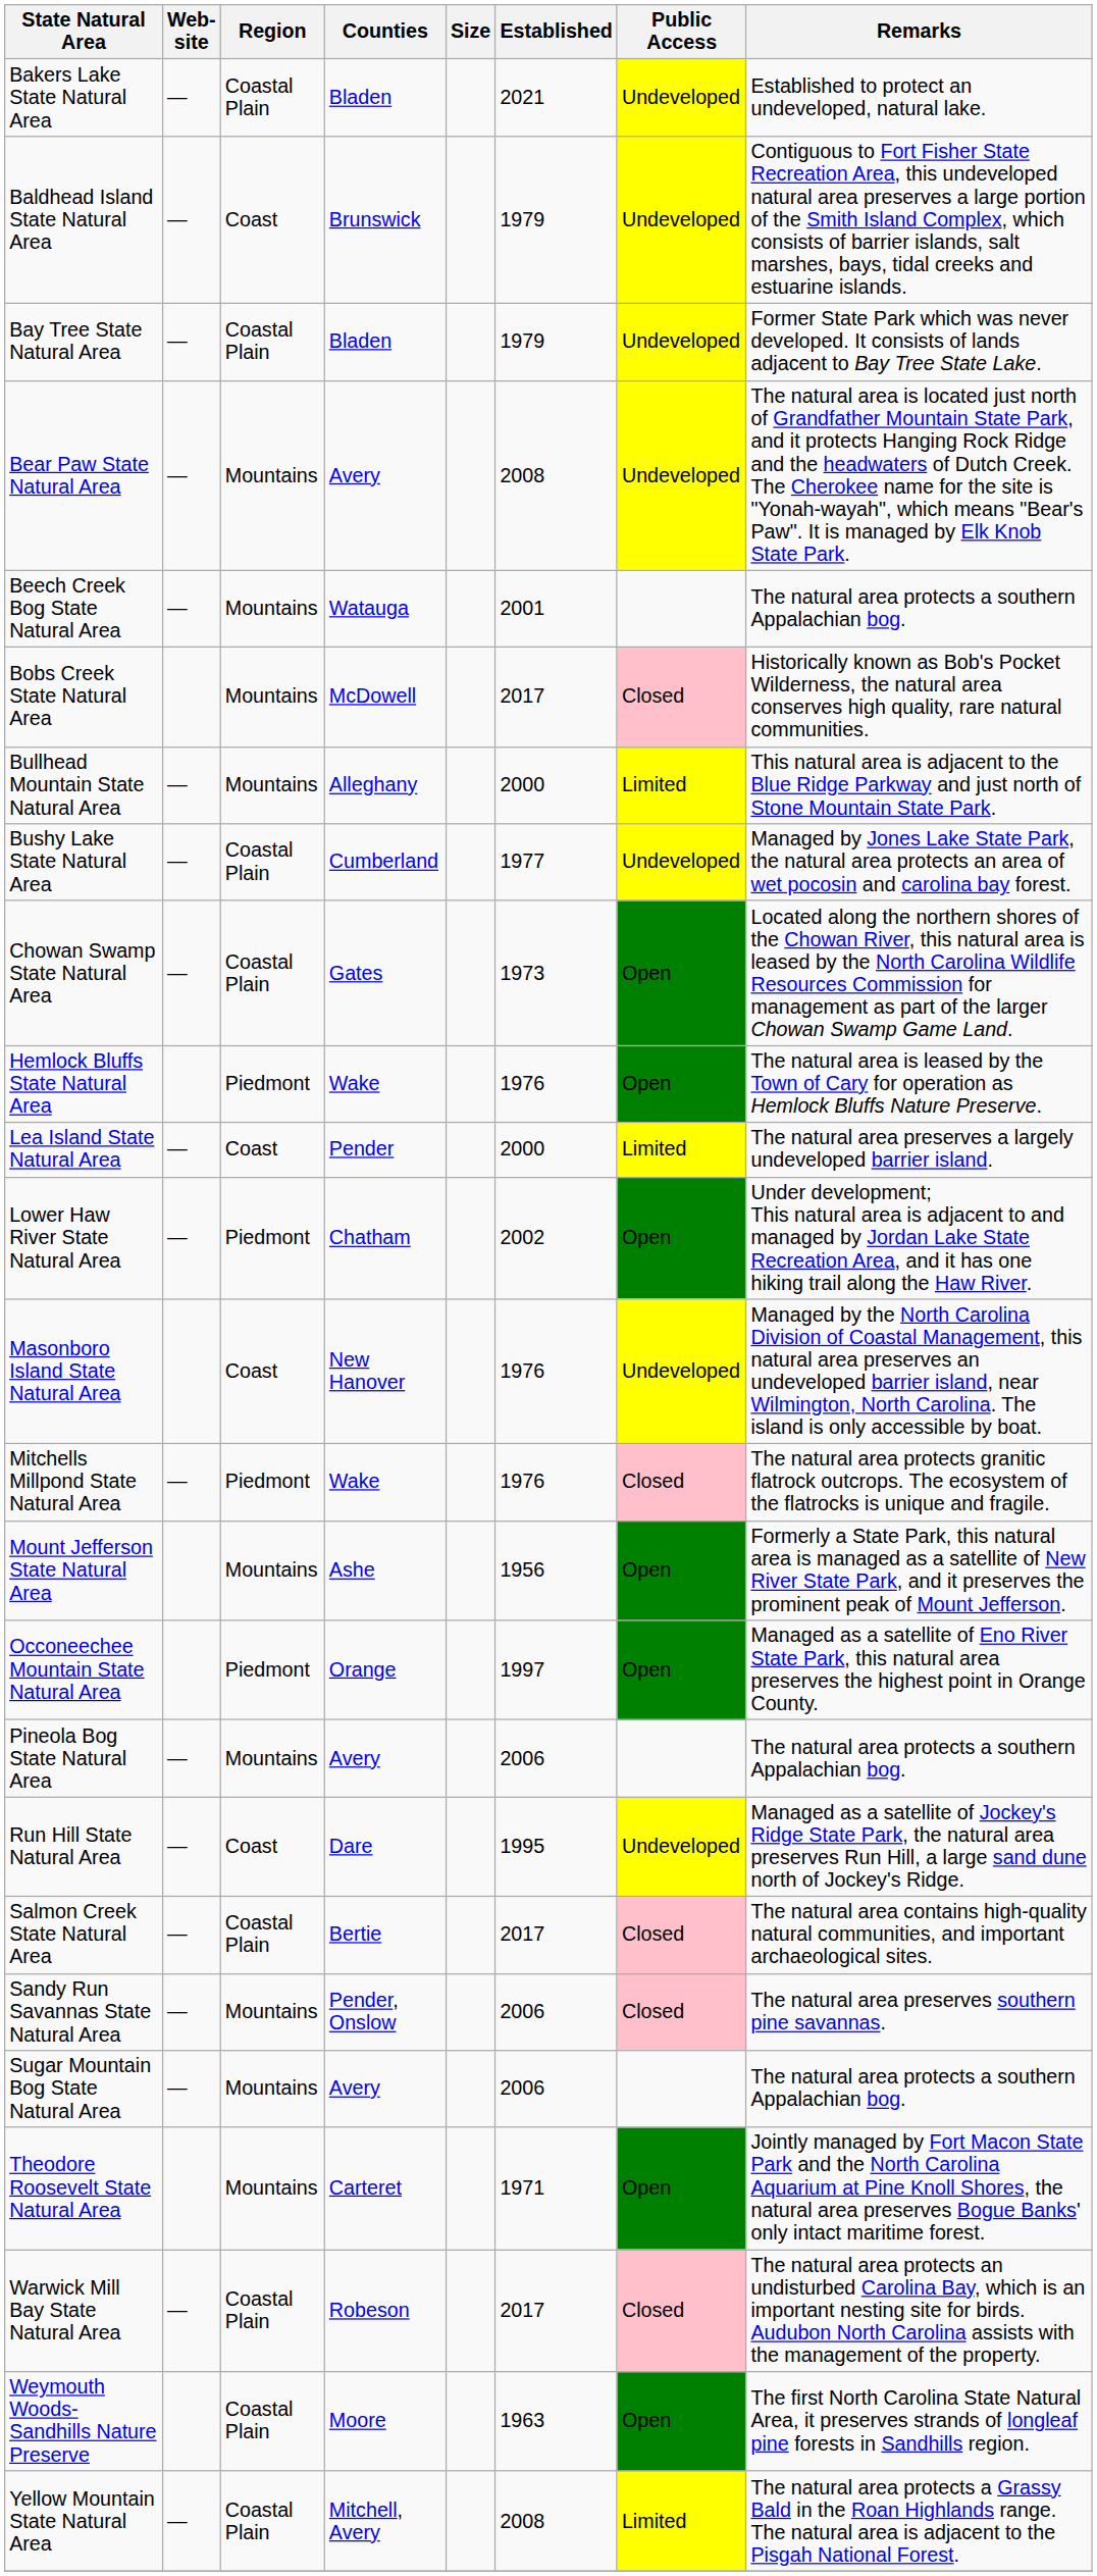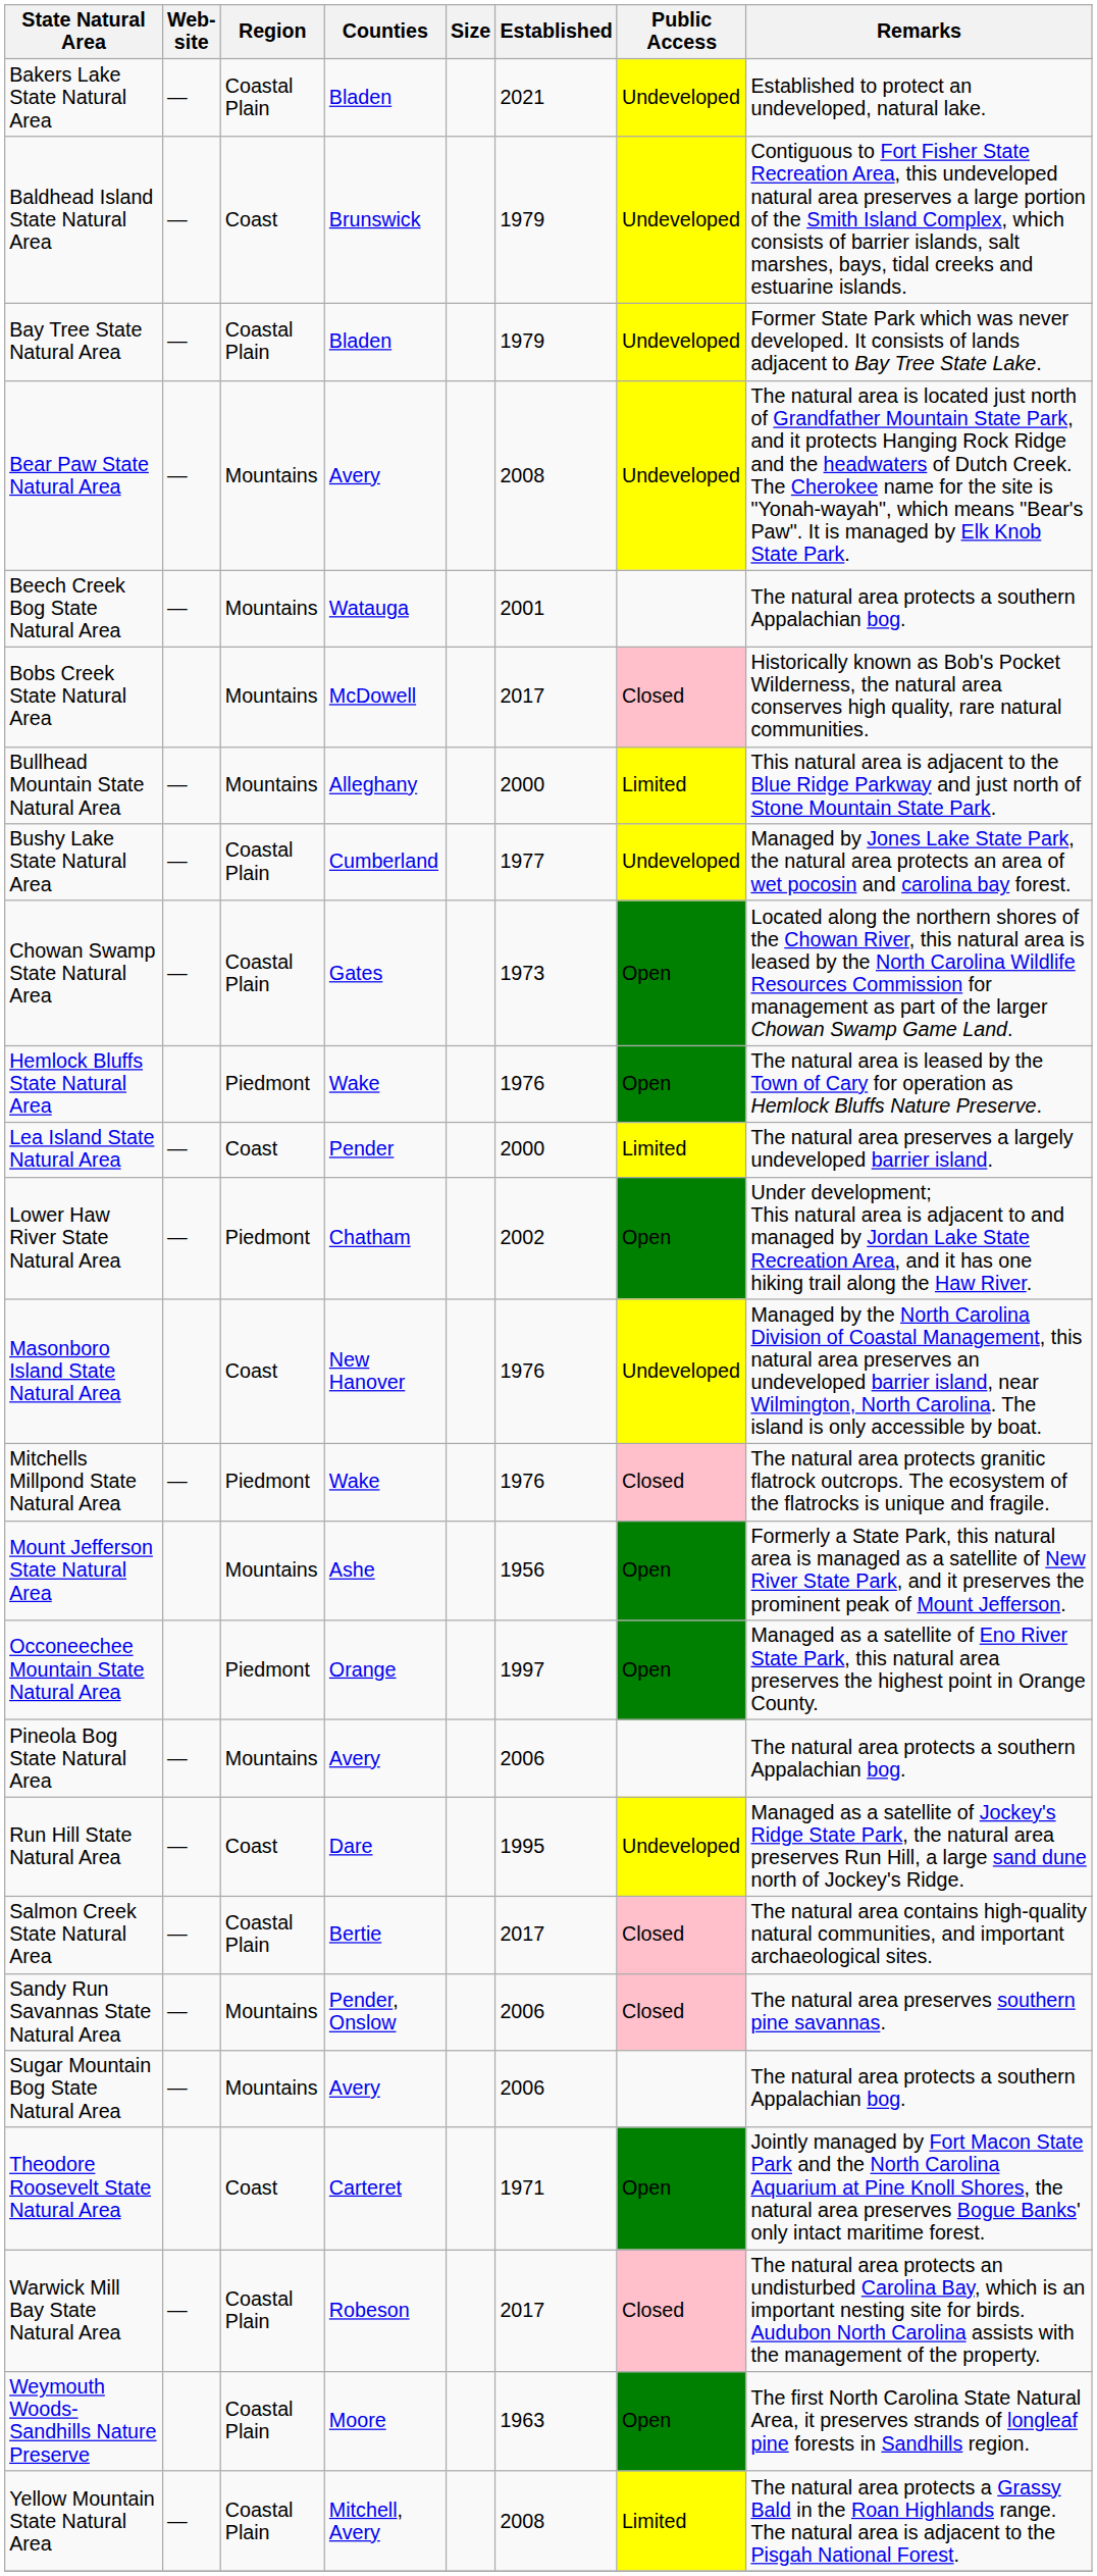Theodore Roosevelt State Natural Area | Region: Mountains -> Coast
